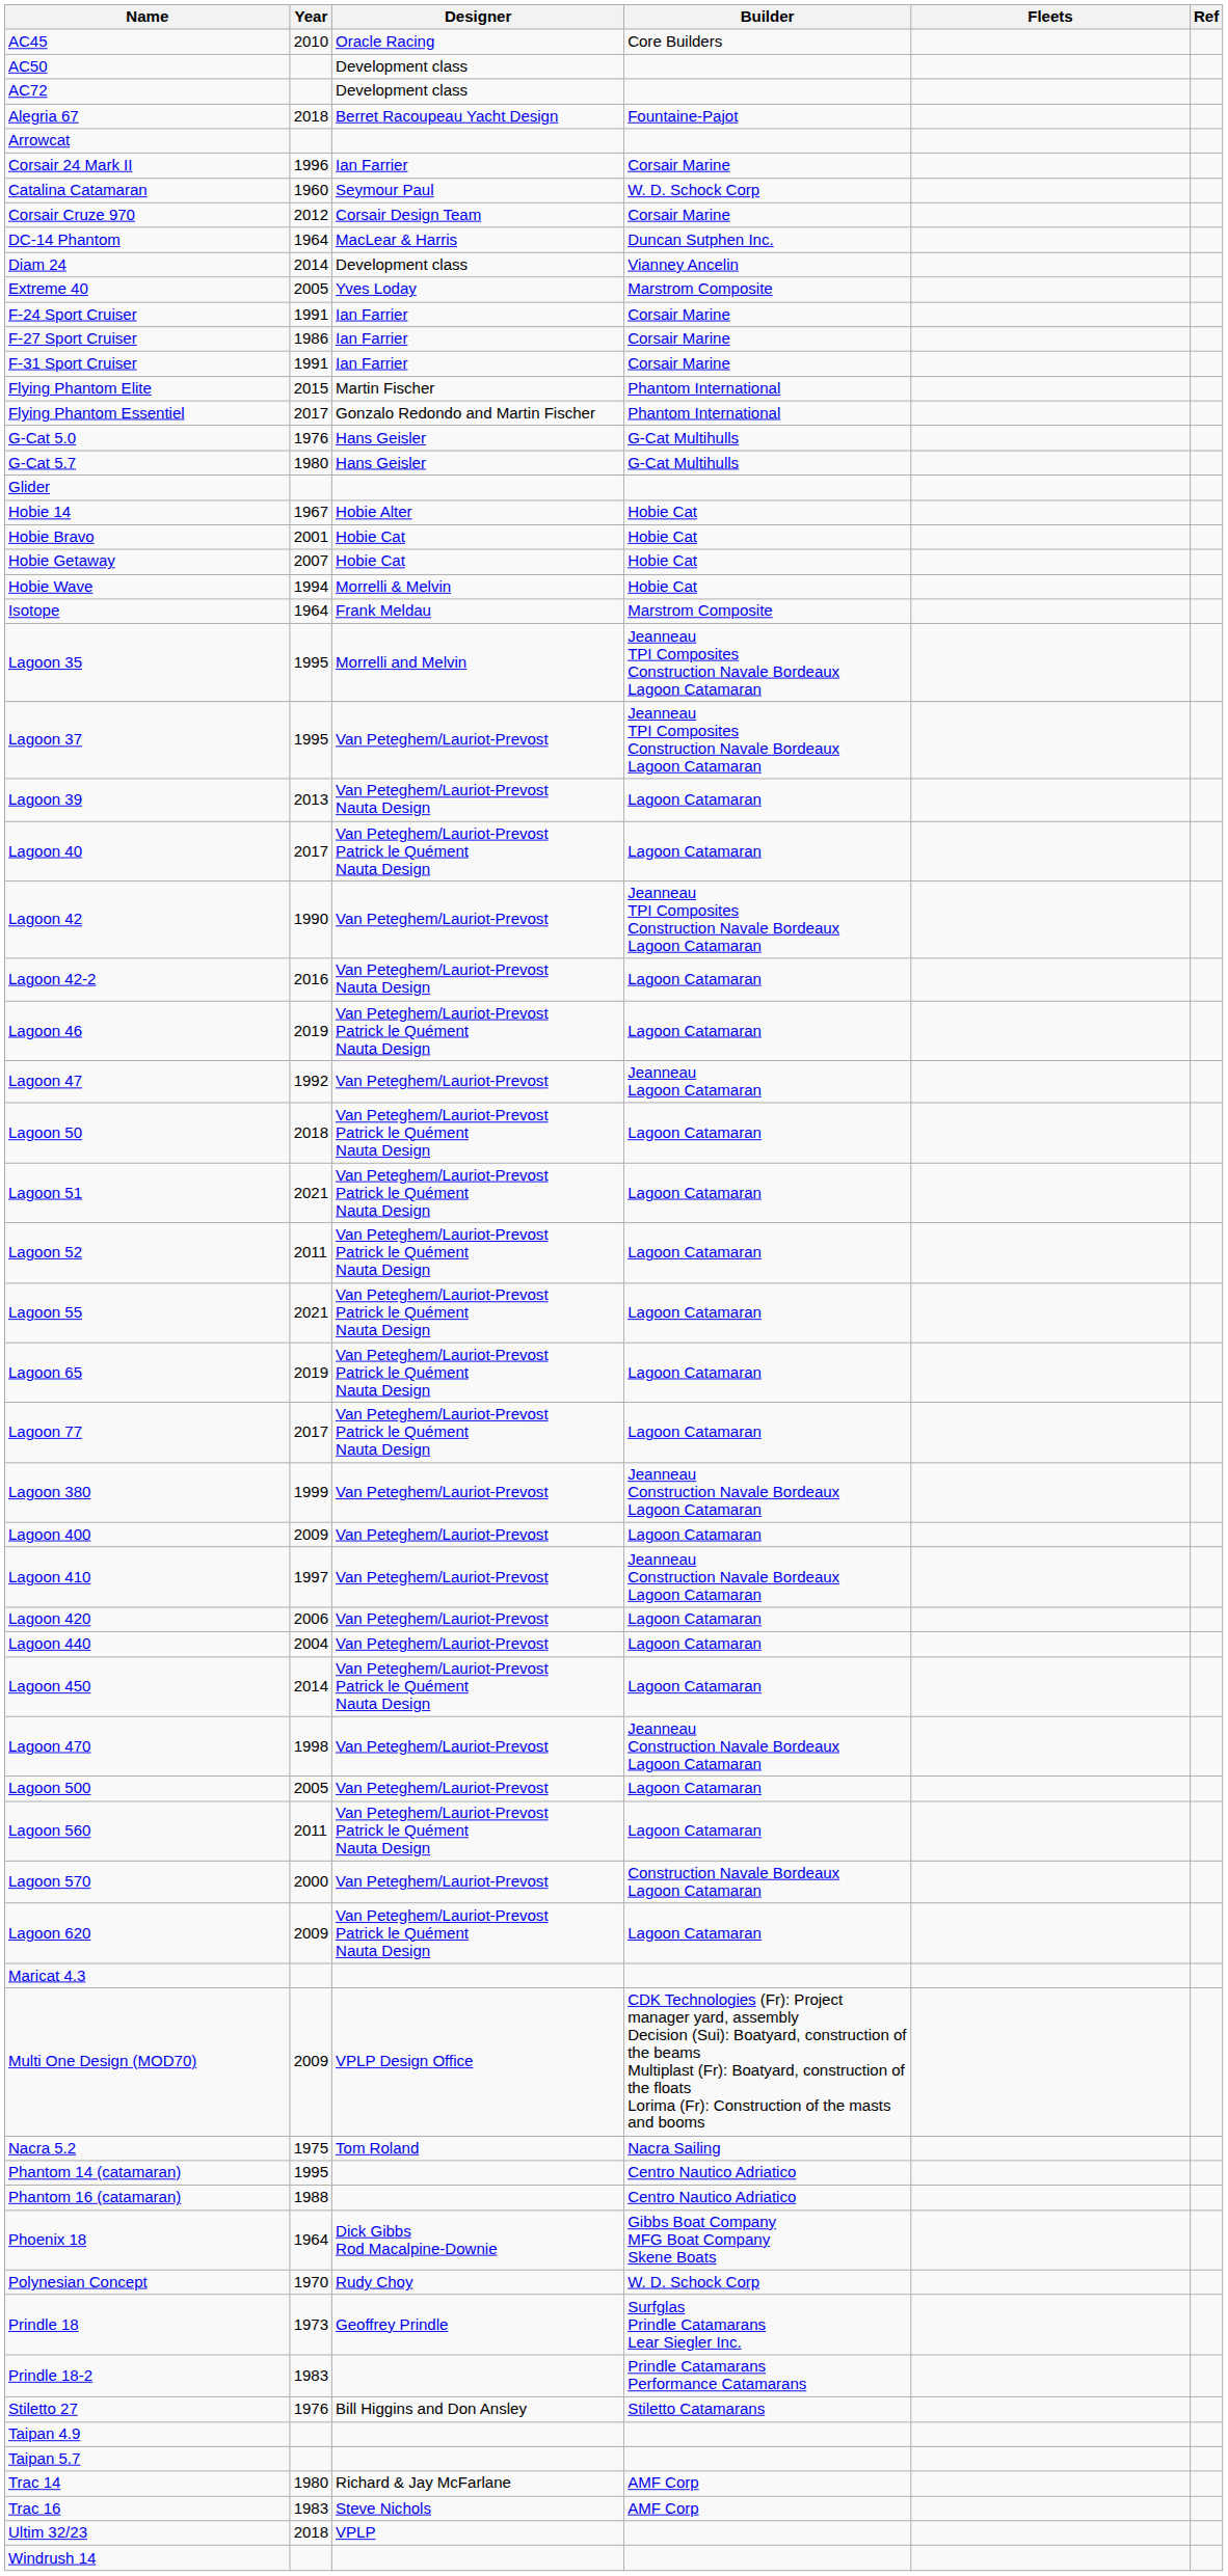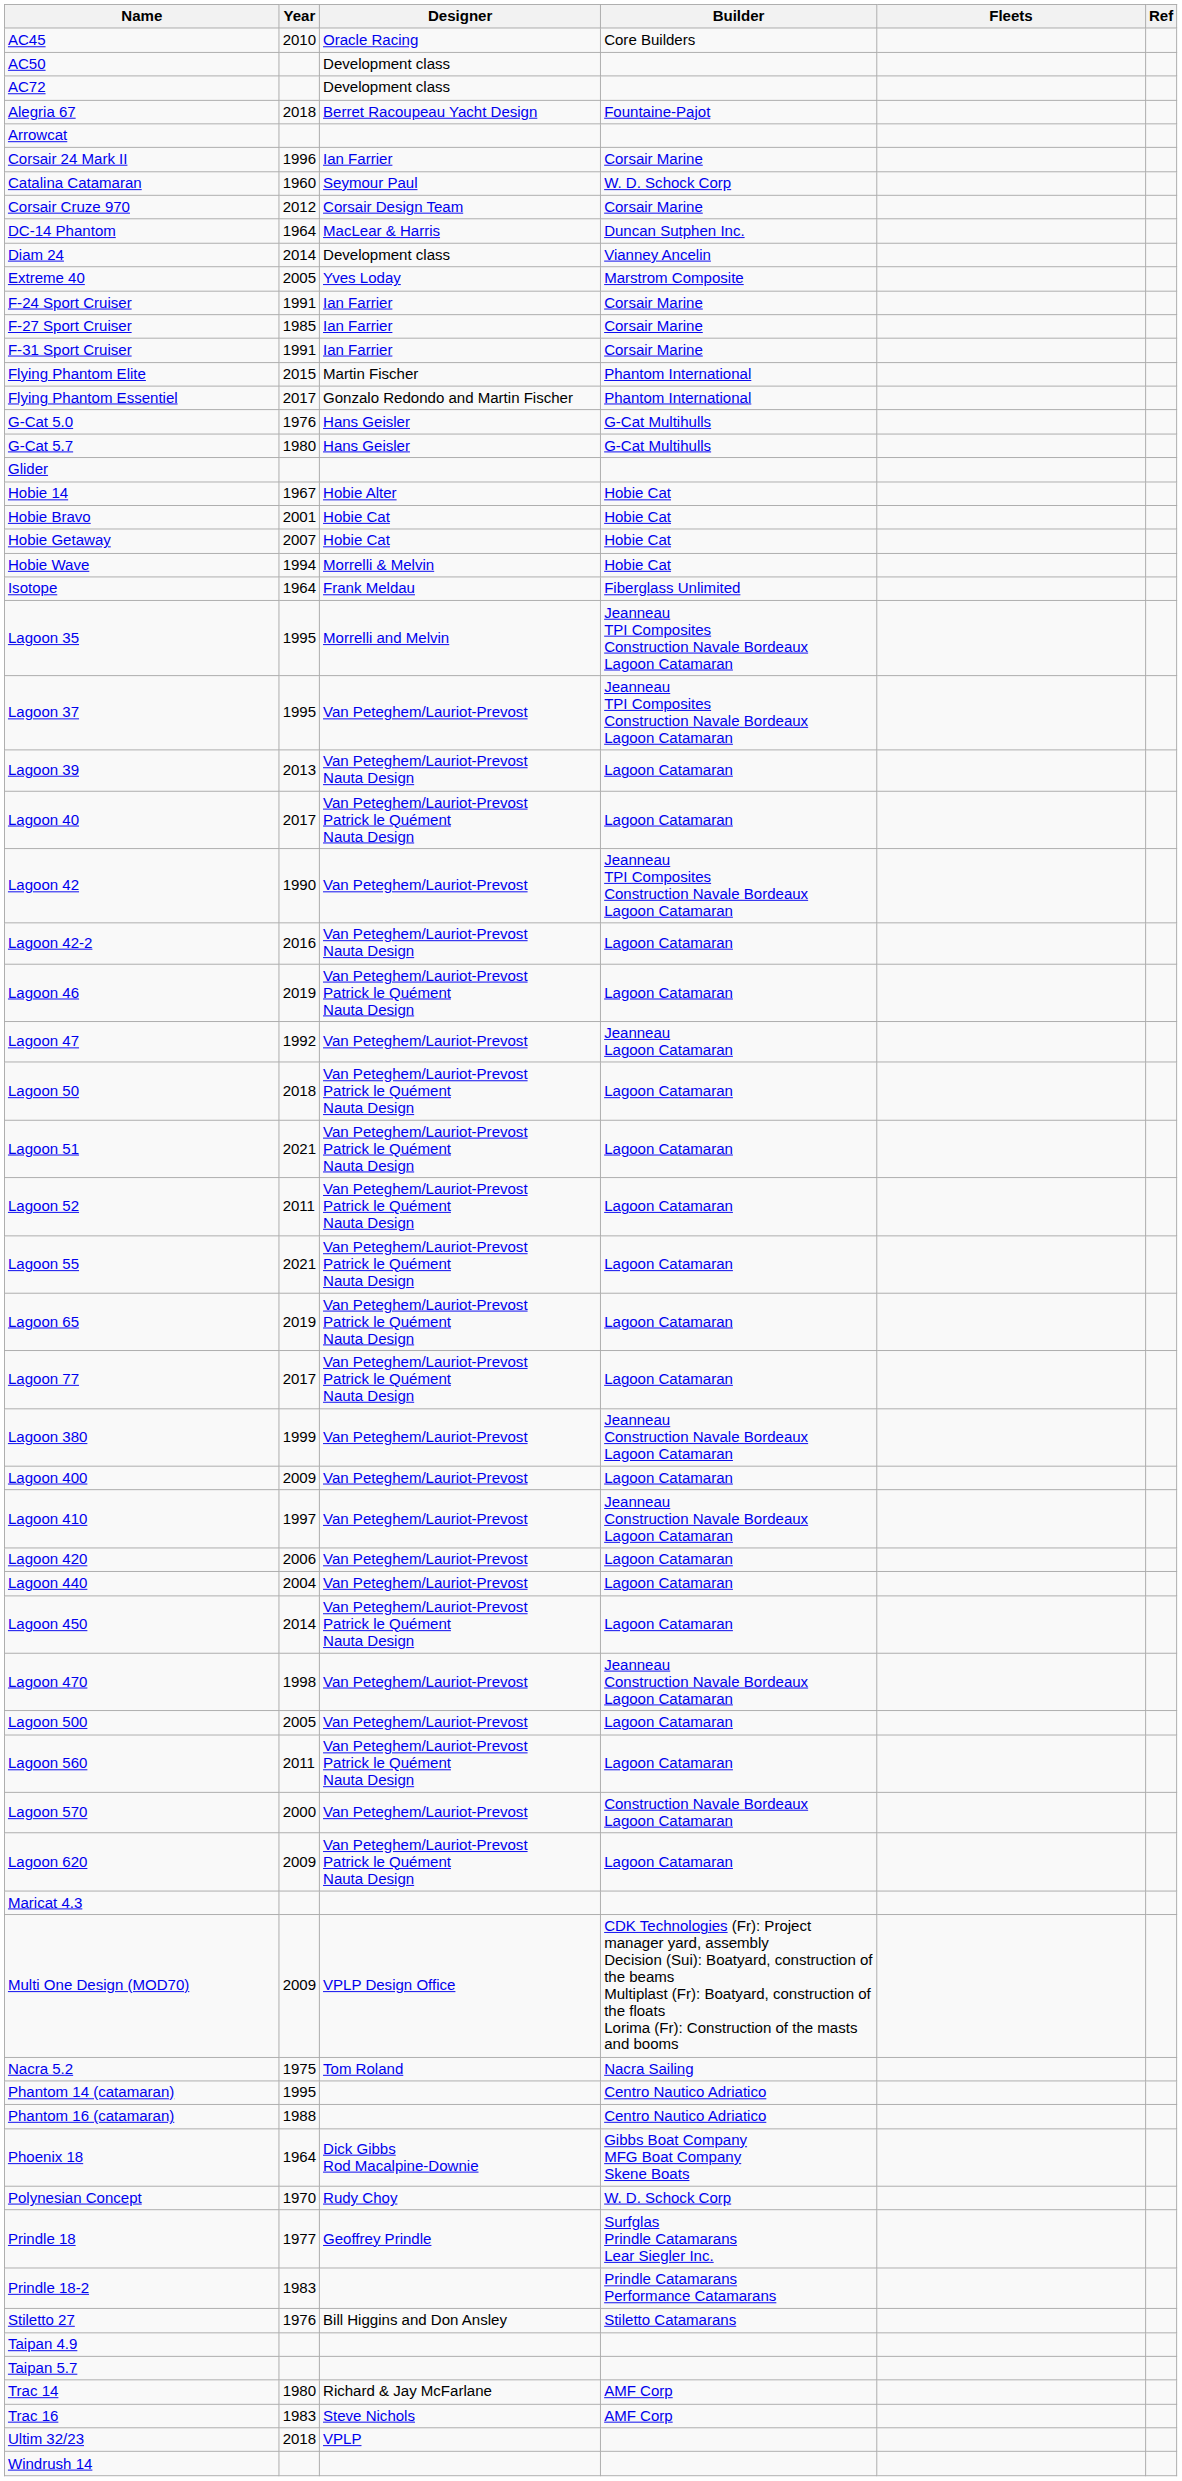F-27 Sport Cruiser | Year: 1986 -> 1985
Isotope | Builder: Marstrom Composite -> Fiberglass Unlimited
Prindle 18 | Year: 1973 -> 1977
